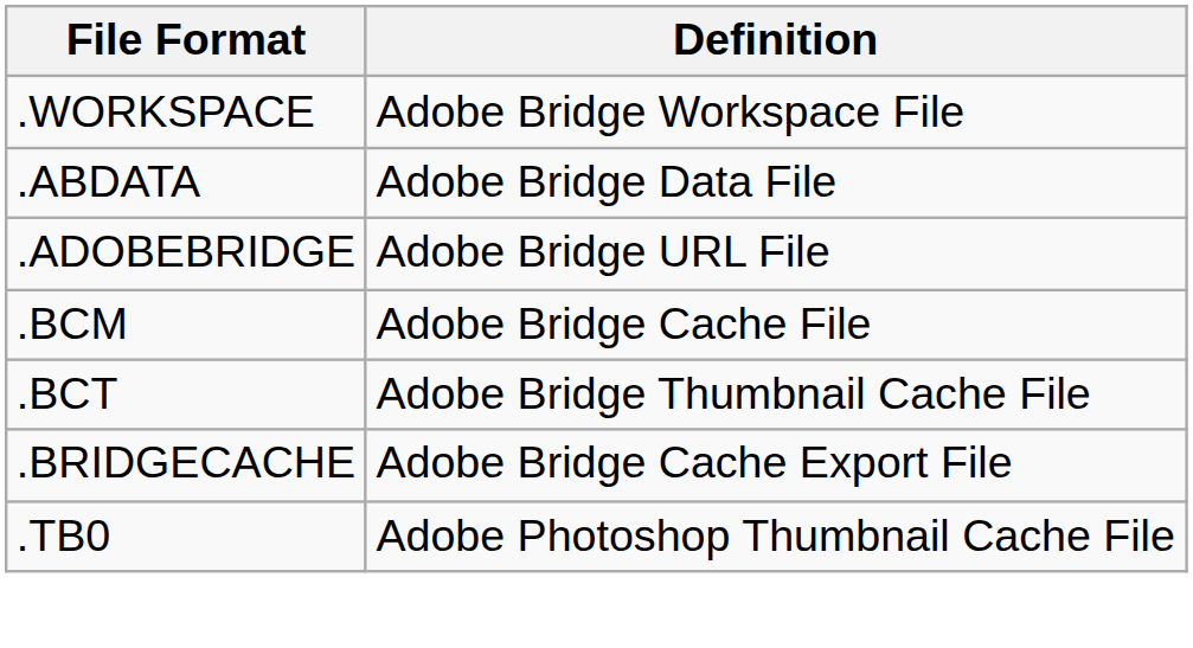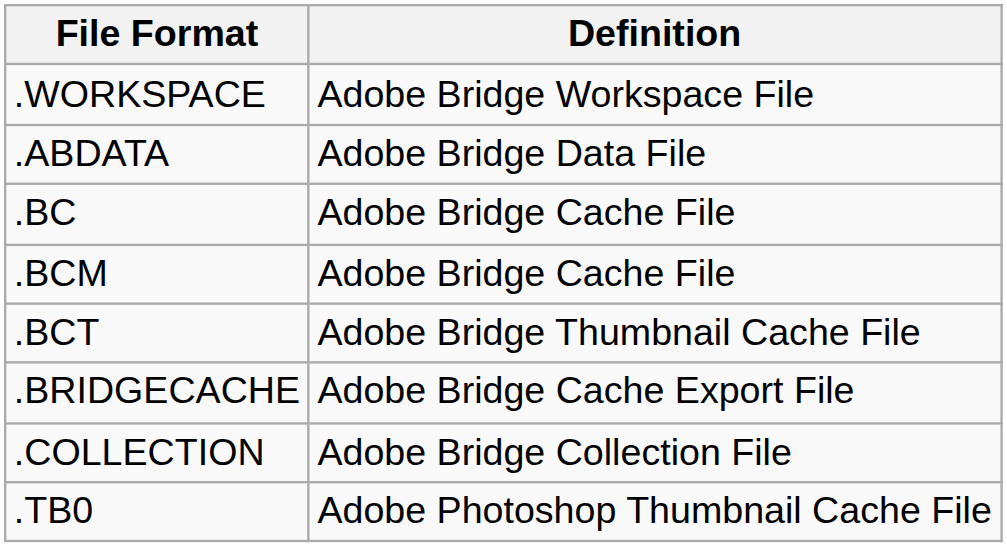- row: .ADOBEBRIDGE | Adobe Bridge URL File
+ row: .BC | Adobe Bridge Cache File
+ row: .COLLECTION | Adobe Bridge Collection File
